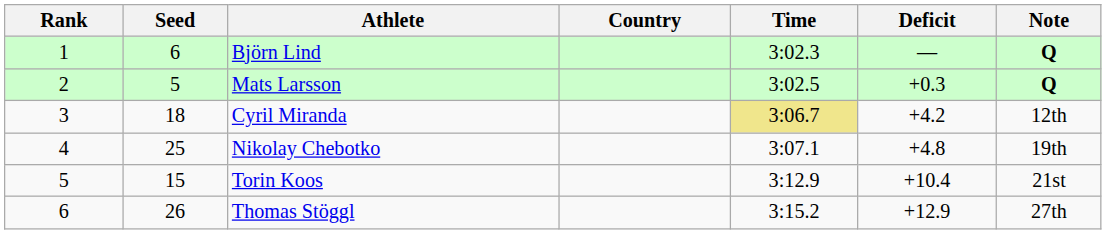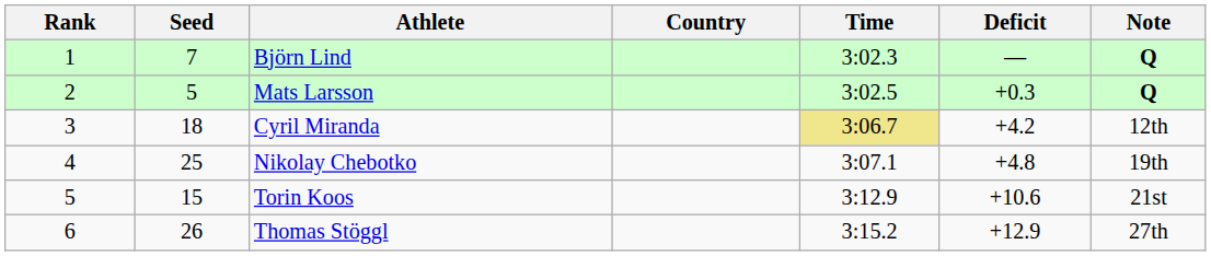Björn Lind | Seed: 6 -> 7
Torin Koos | Deficit: +10.4 -> +10.6
